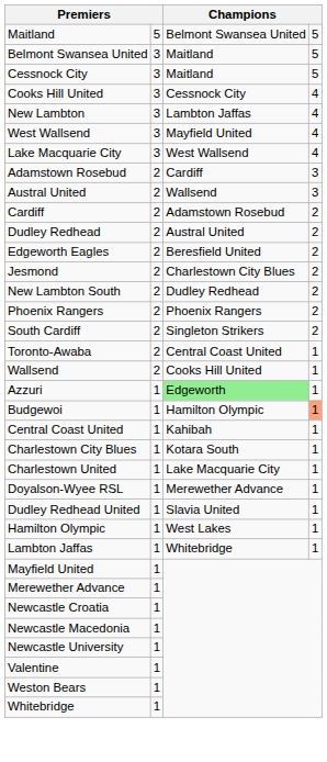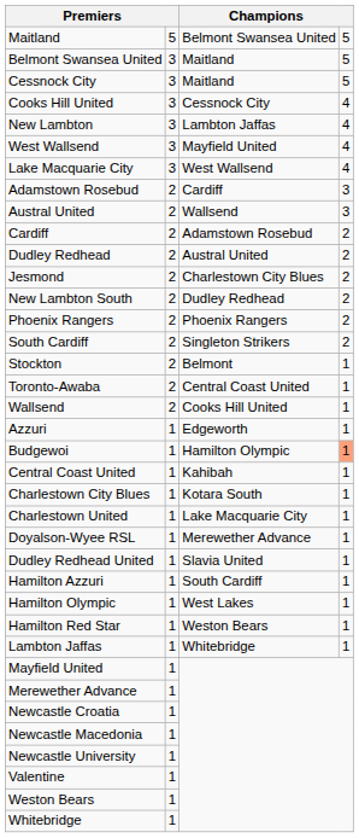- row: Edgeworth Eagles | 2 | Beresfield United | 2
+ row: Stockton | 2 | Belmont | 1
Azzuri | column 3: lightgreen background -> no background
+ row: Hamilton Azzuri | 1 | South Cardiff | 1
+ row: Hamilton Red Star | 1 | Weston Bears | 1
